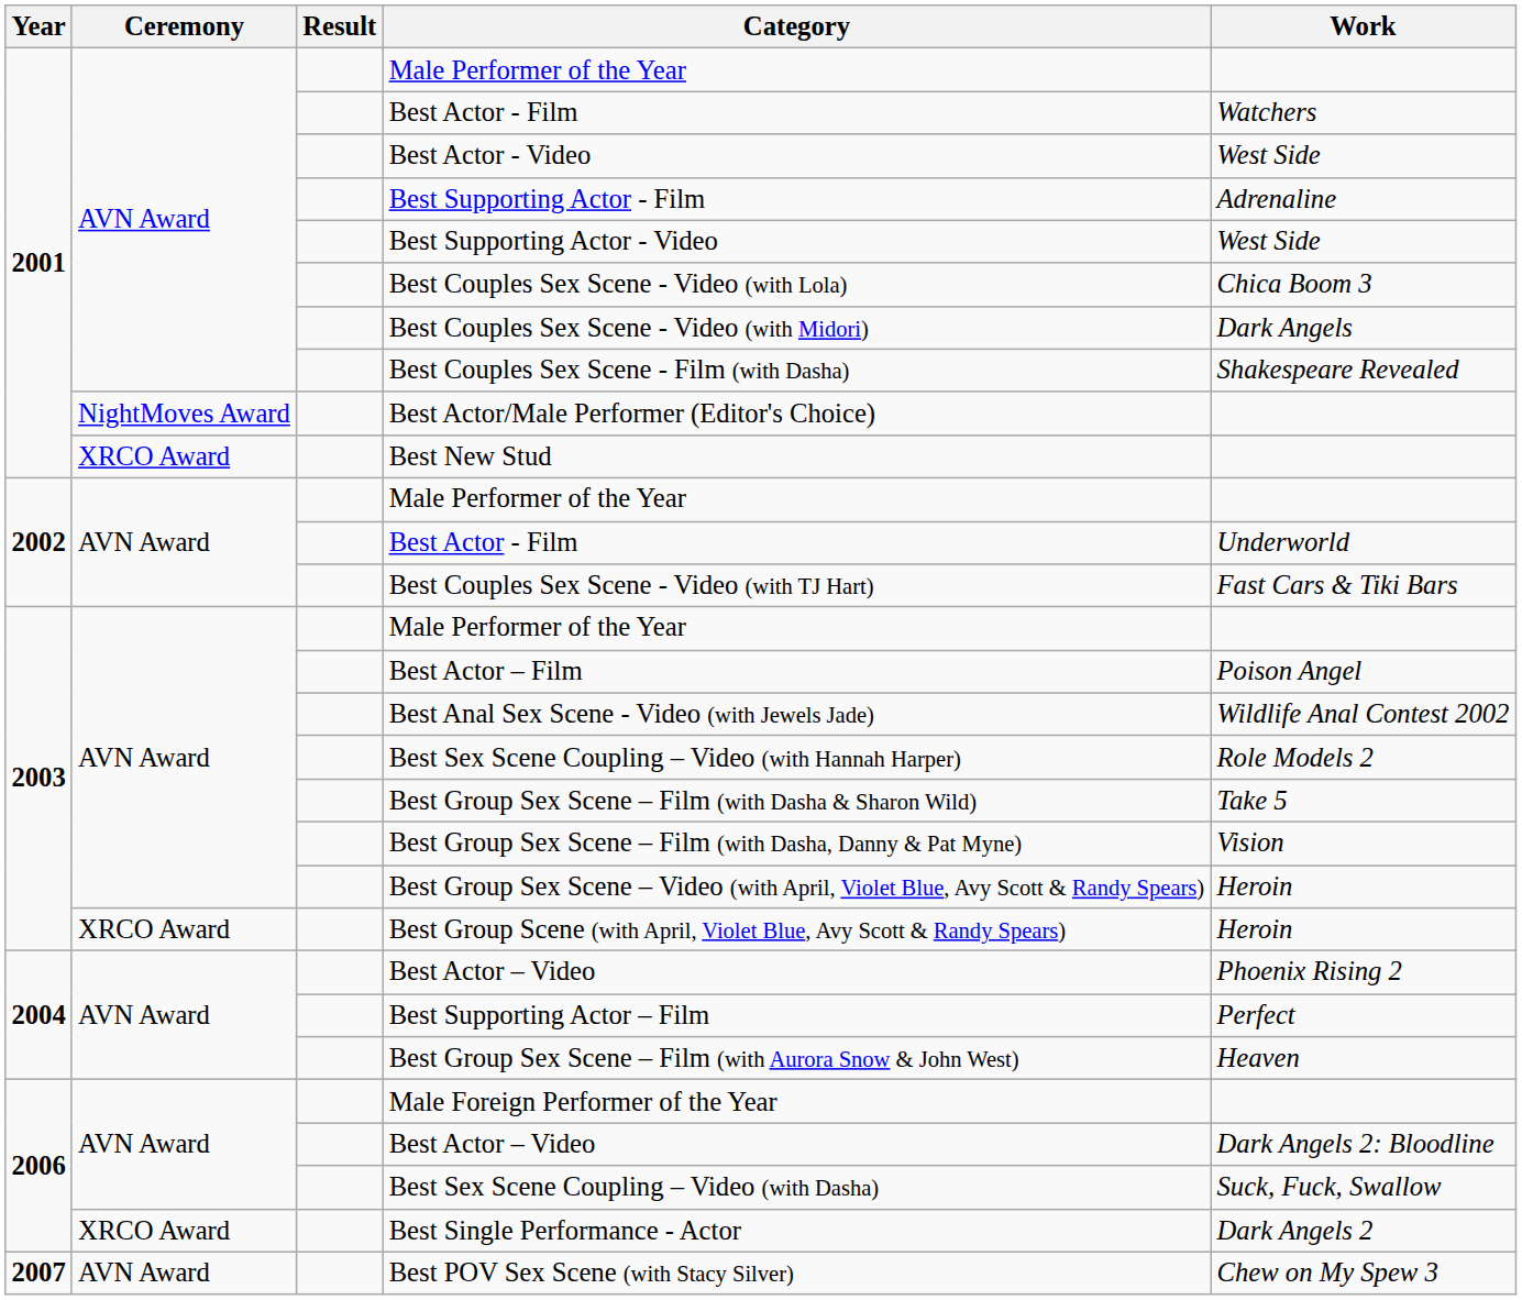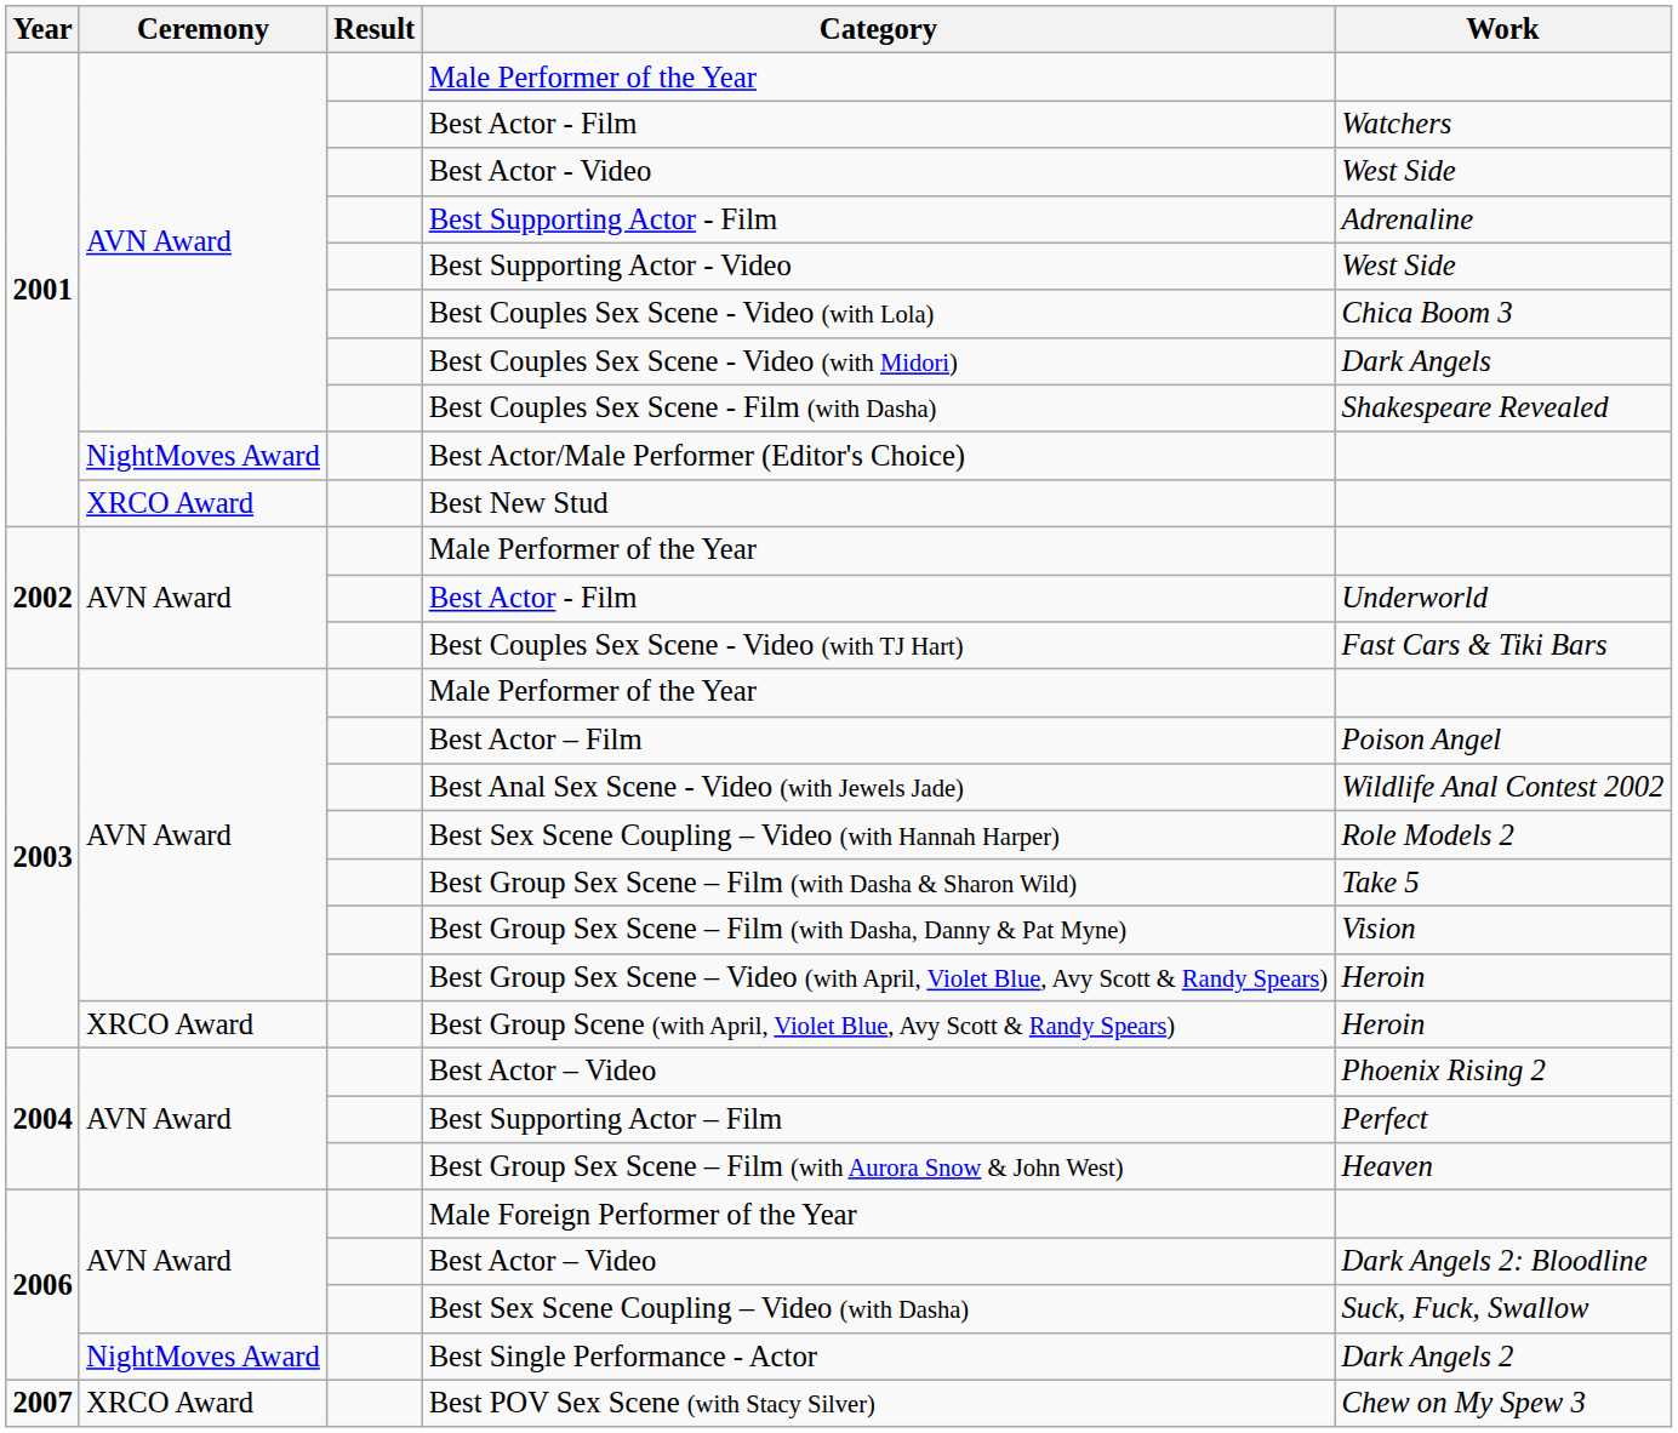Best Single Performance - Actor | Ceremony: XRCO Award -> NightMoves Award
Best POV Sex Scene (with Stacy Silver) | Ceremony: AVN Award -> XRCO Award
